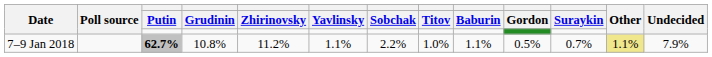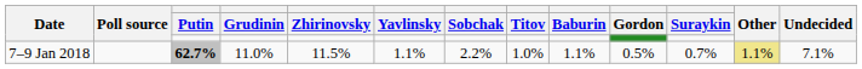7–9 Jan 2018 | Grudinin: 10.8% -> 11.0%
7–9 Jan 2018 | Zhirinovsky: 11.2% -> 11.5%
7–9 Jan 2018 | Undecided: 7.9% -> 7.1%
